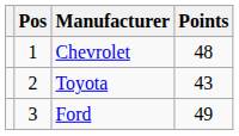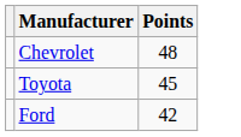- column: Pos | 1 | 2 | 3
Toyota | Points: 43 -> 45
Ford | Points: 49 -> 42
